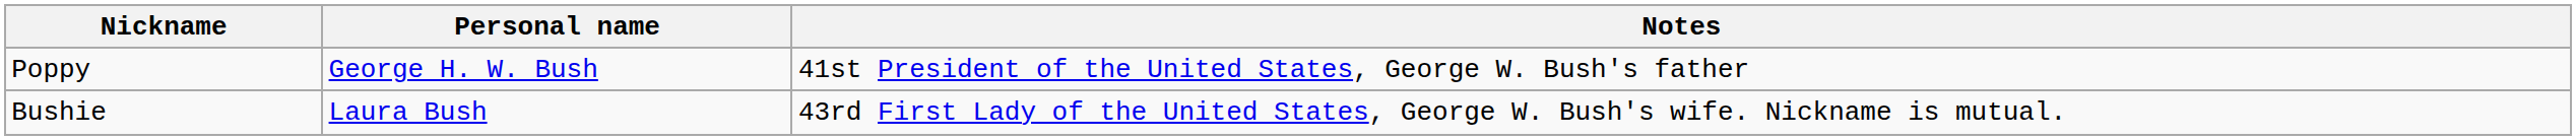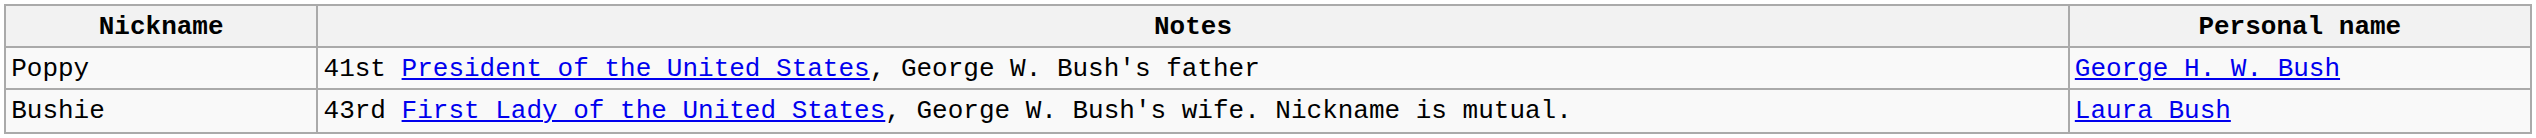columns swapped: Personal name <-> Notes
